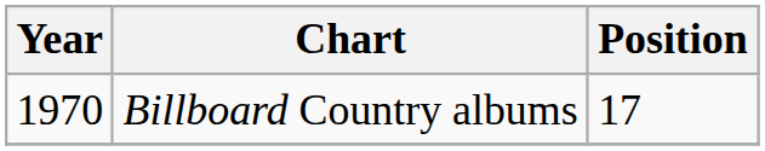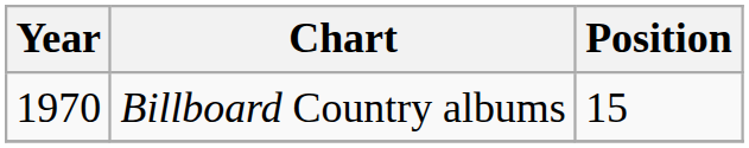Billboard Country albums | Position: 17 -> 15
